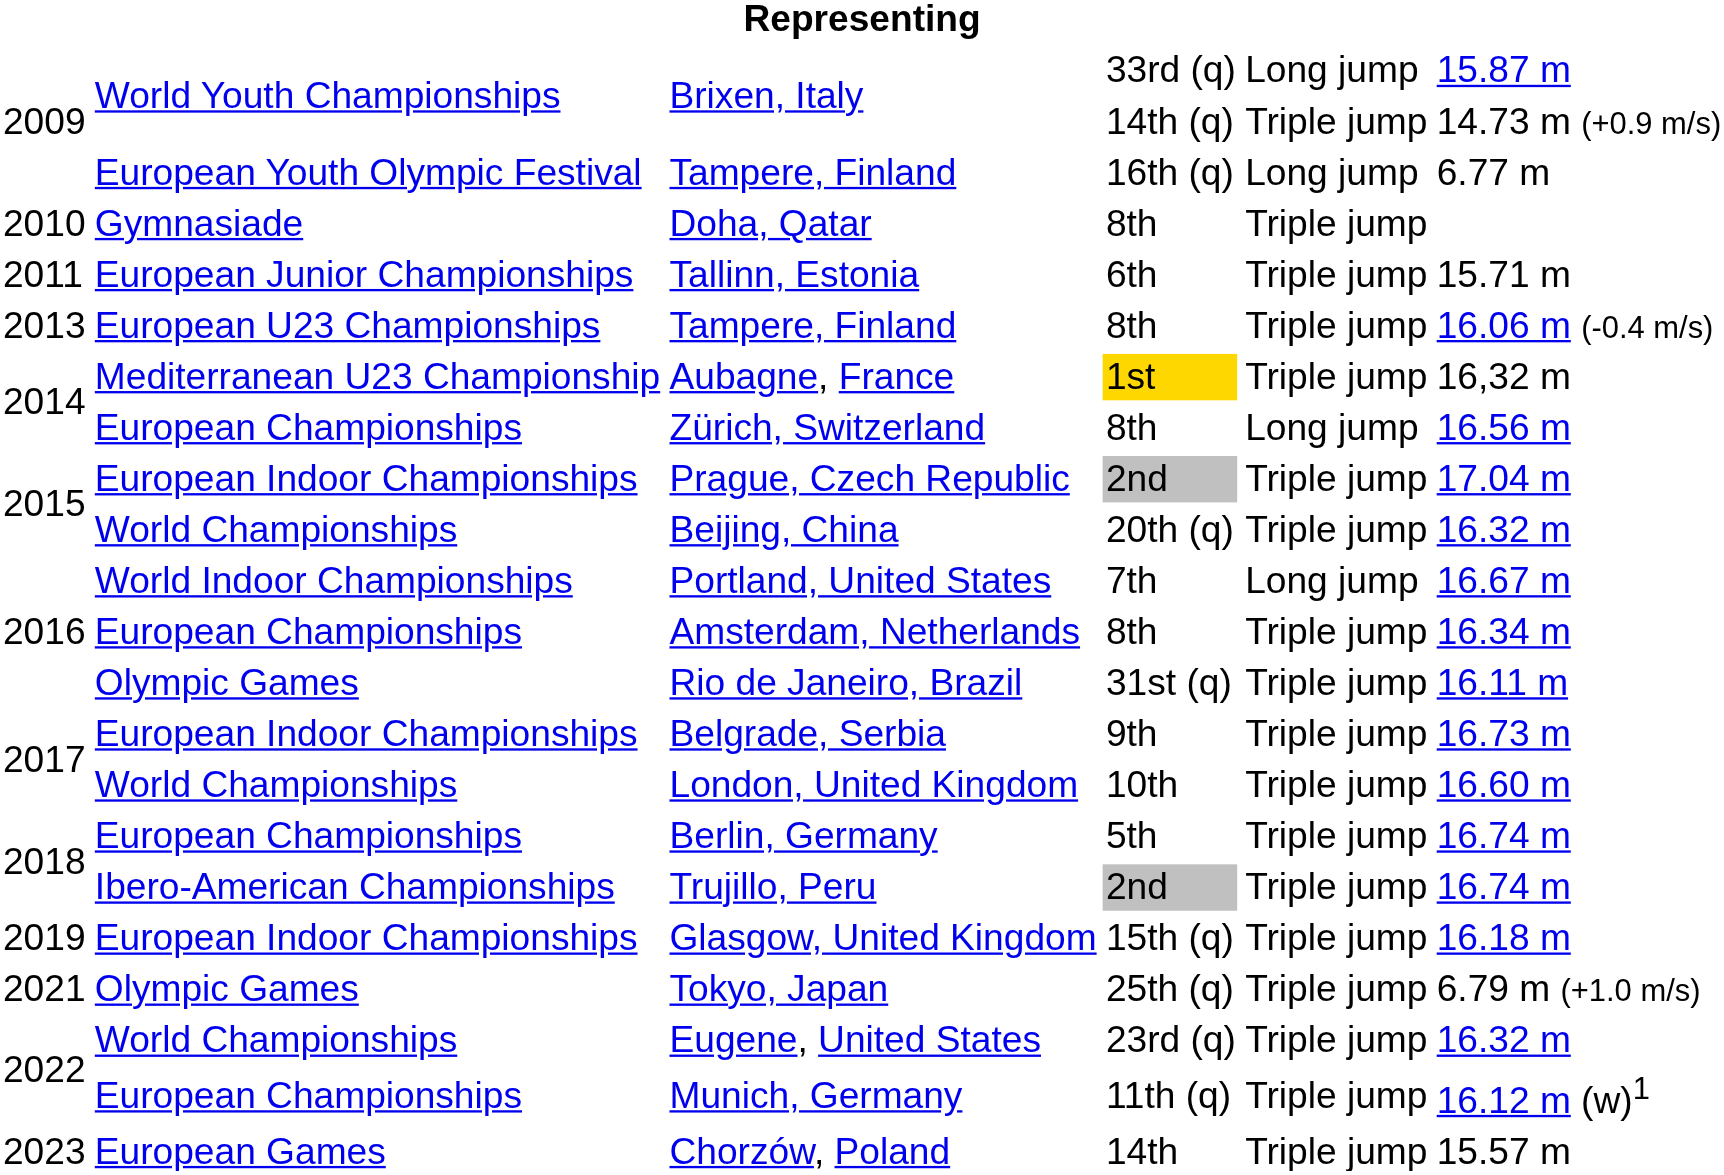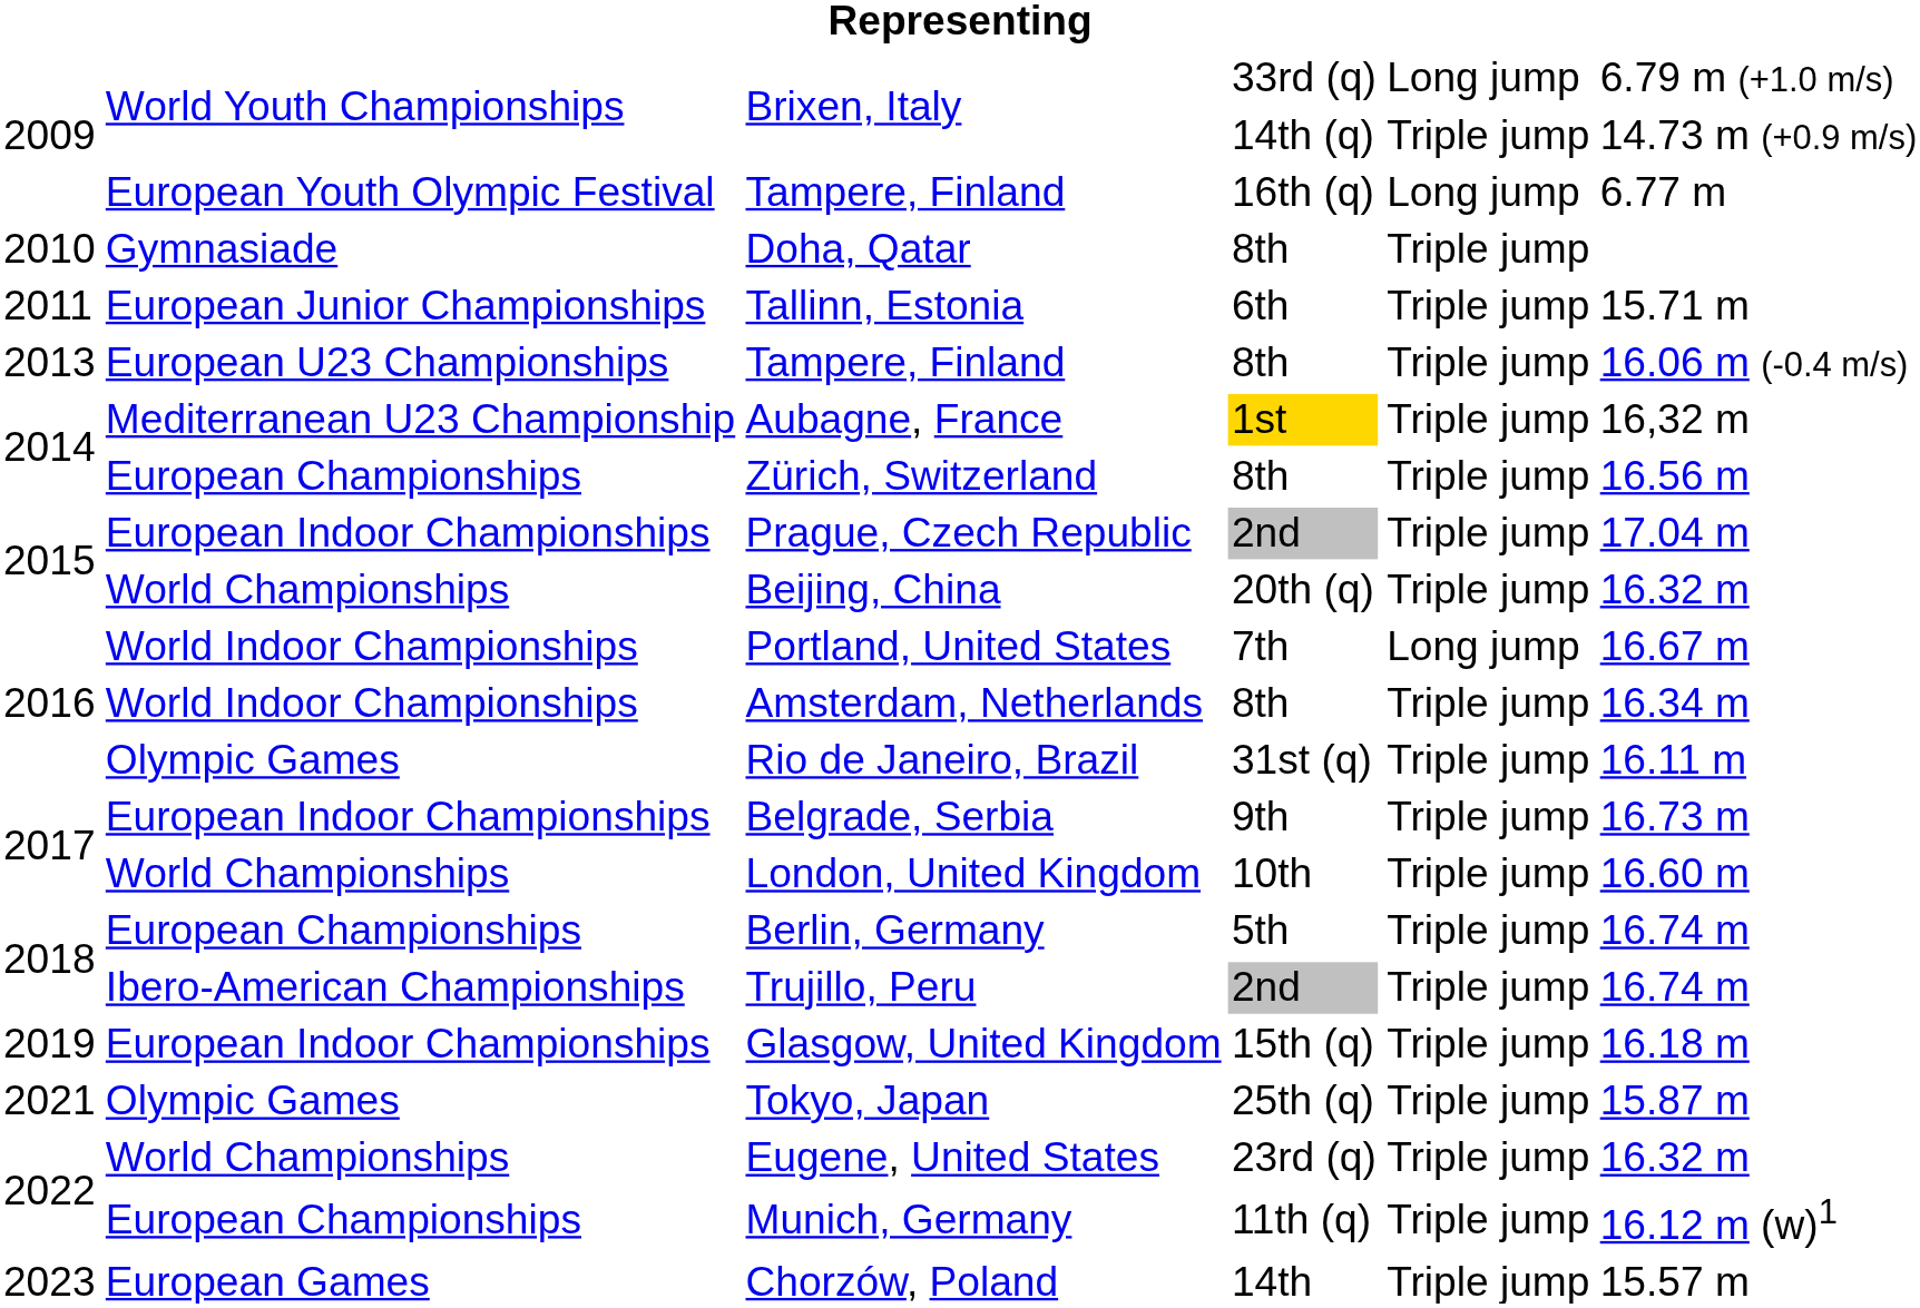Brixen, Italy / 33rd (q) | column 6: 15.87 m -> 6.79 m (+1.0 m/s)
Zürich, Switzerland | column 5: Long jump -> Triple jump
Amsterdam, Netherlands | column 2: European Championships -> World Indoor Championships
Tokyo, Japan | column 6: 6.79 m (+1.0 m/s) -> 15.87 m
